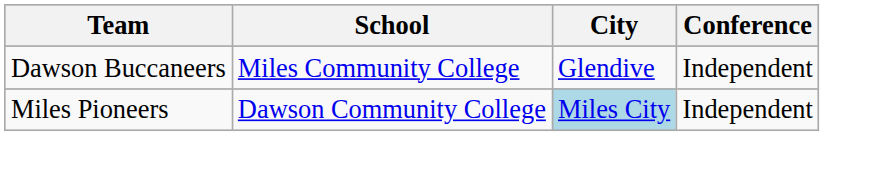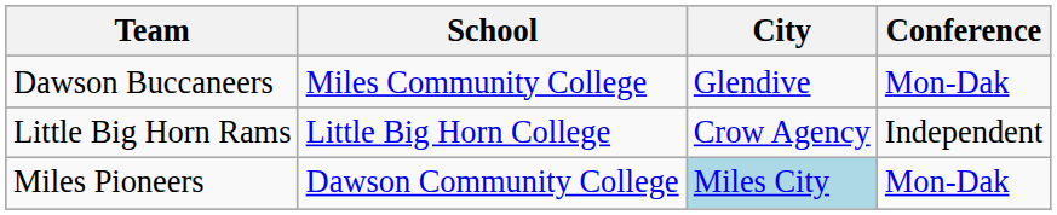Dawson Buccaneers | Conference: Independent -> Mon-Dak
+ row: Little Big Horn Rams | Little Big Horn College | Crow Agency | Independent
Miles Pioneers | Conference: Independent -> Mon-Dak
